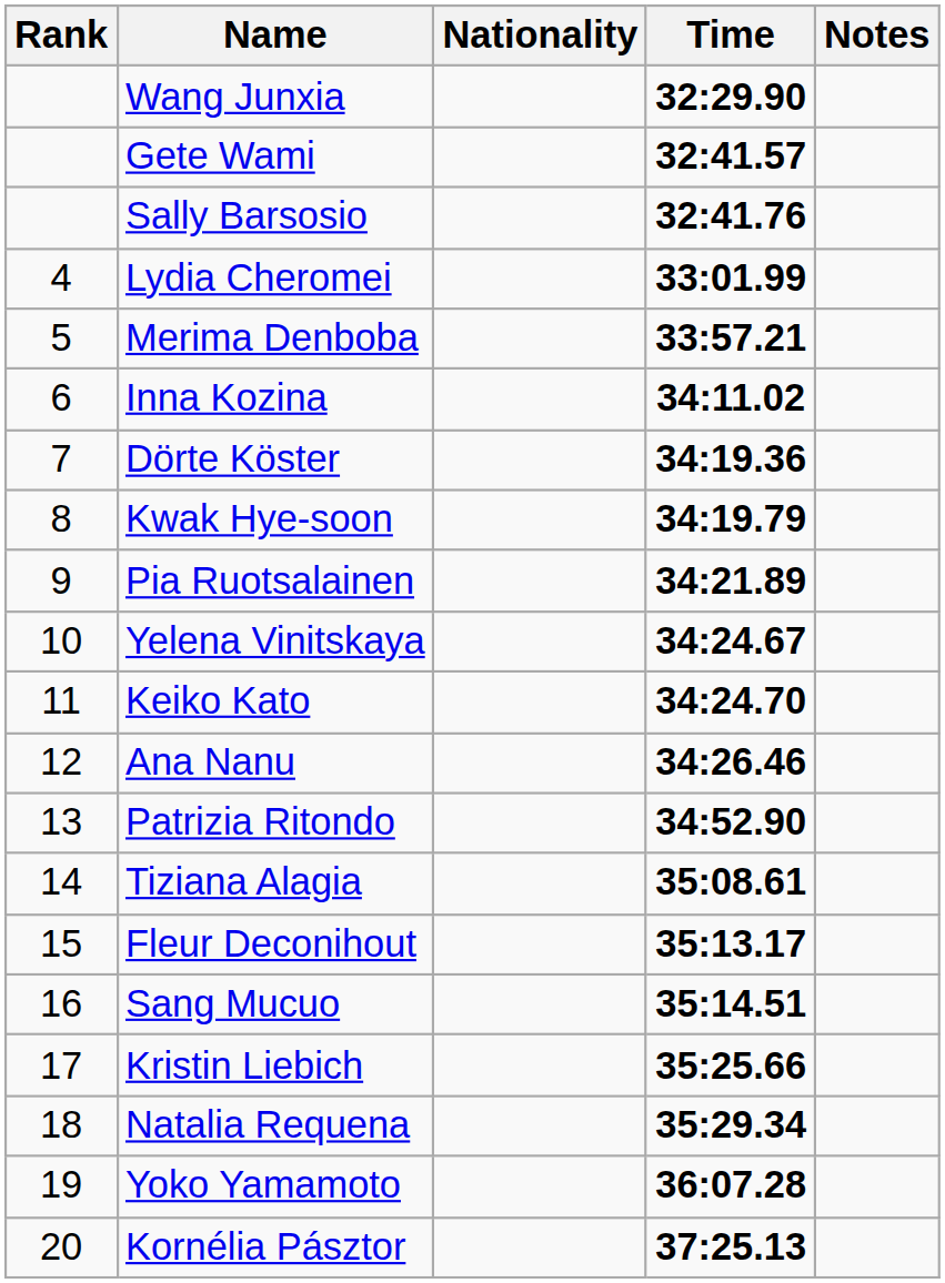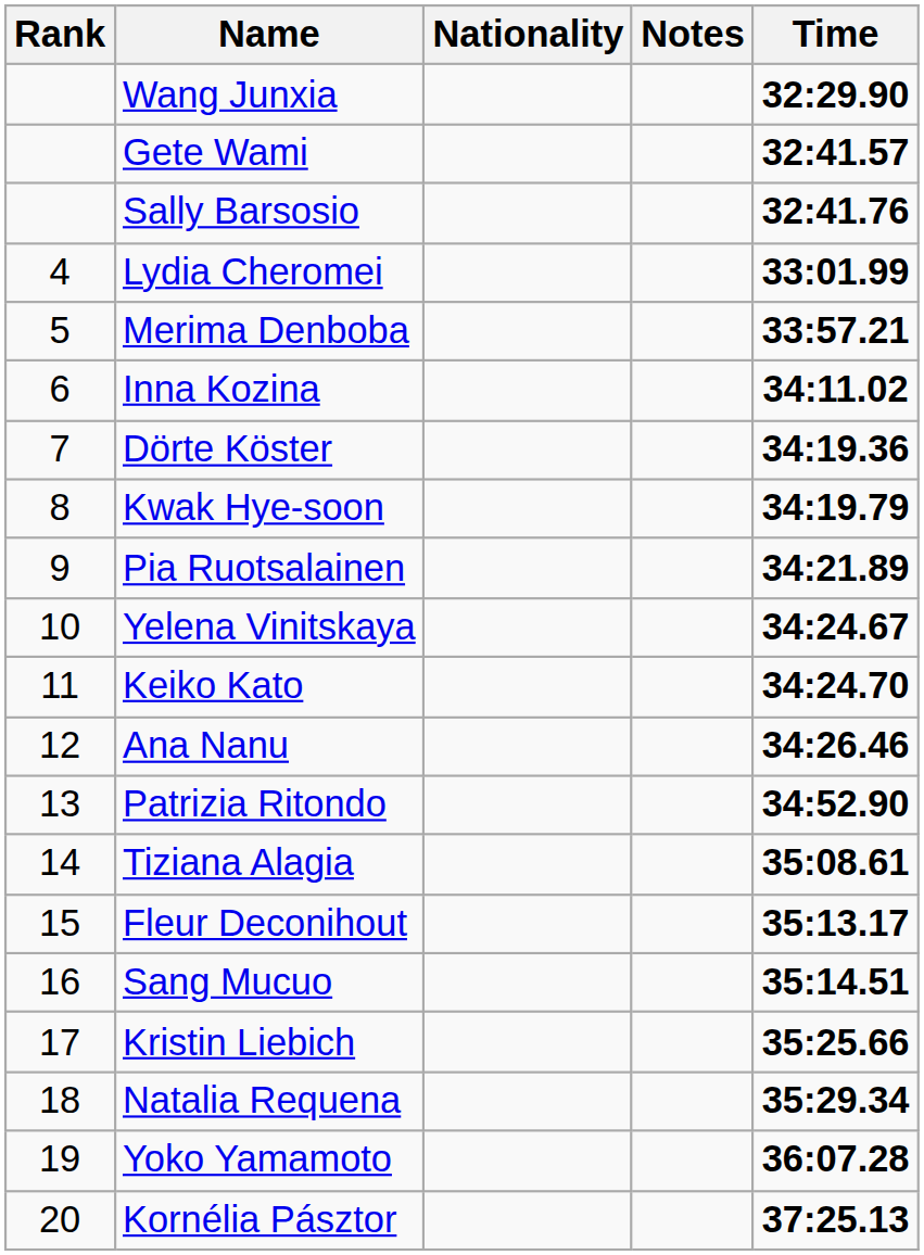columns swapped: Time <-> Notes
